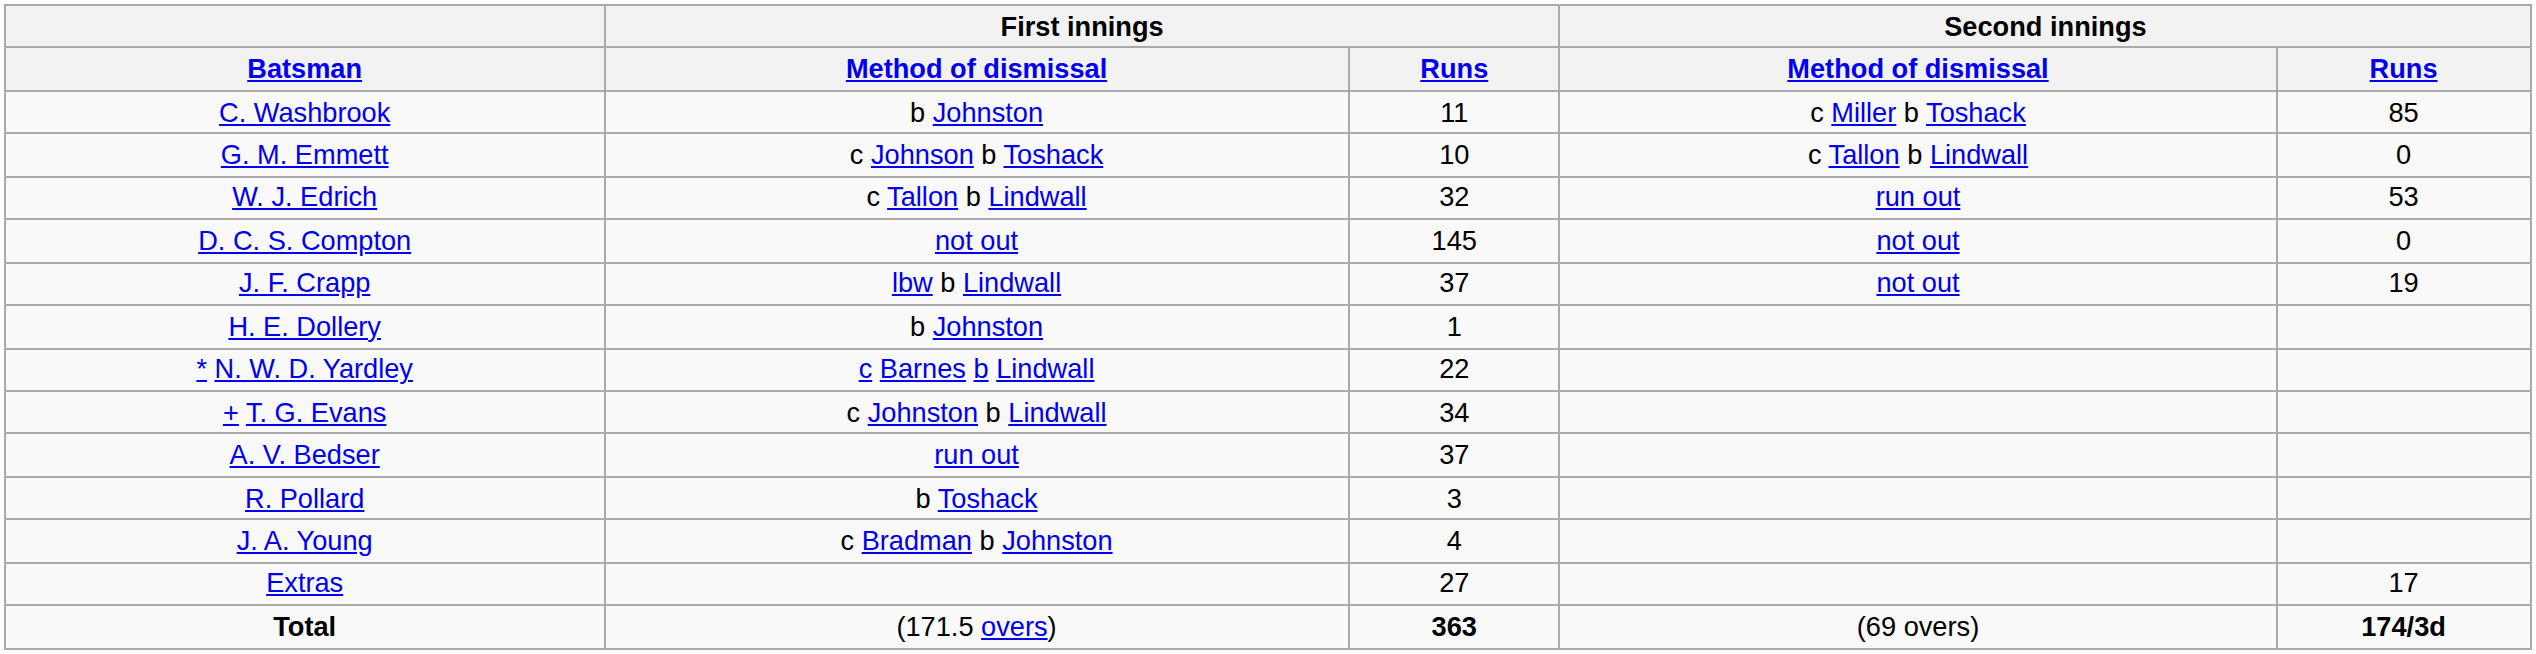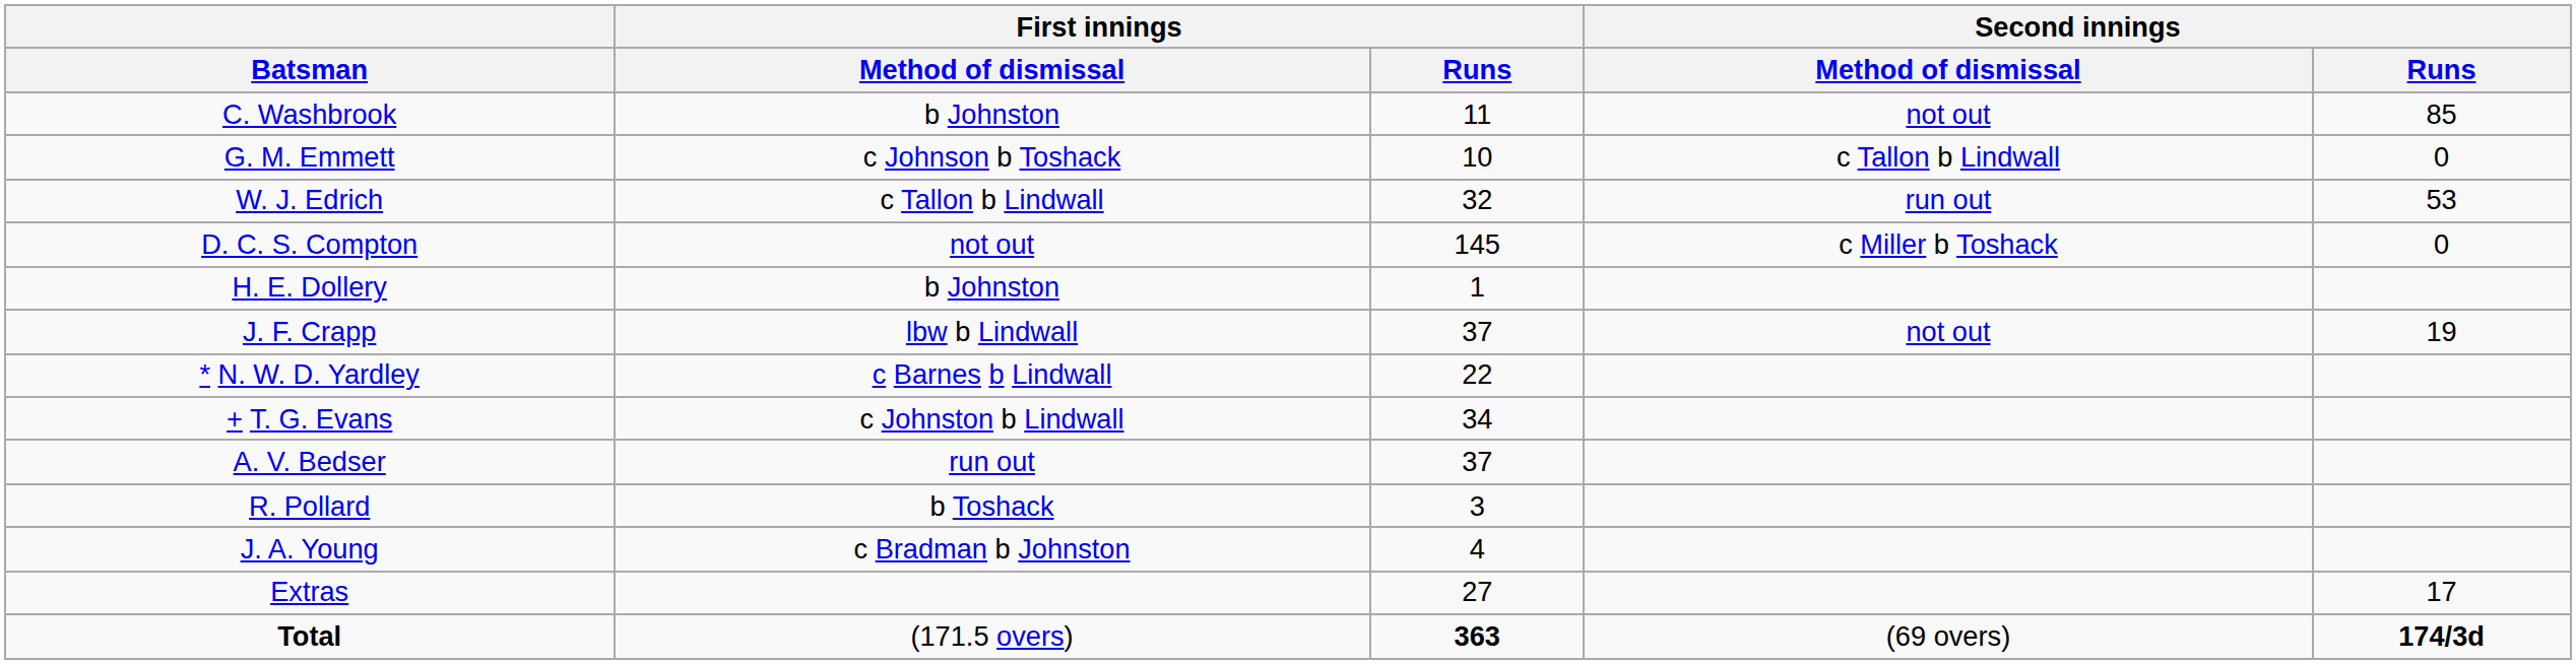C. Washbrook | Second innings / Method of dismissal: c Miller b Toshack -> not out
D. C. S. Compton | Second innings / Method of dismissal: not out -> c Miller b Toshack
rows swapped: J. F. Crapp <-> H. E. Dollery
